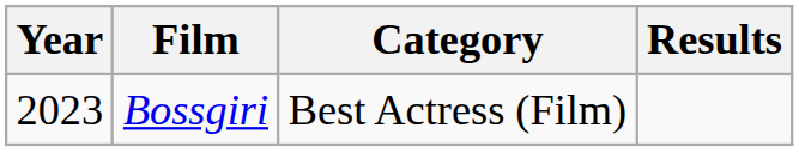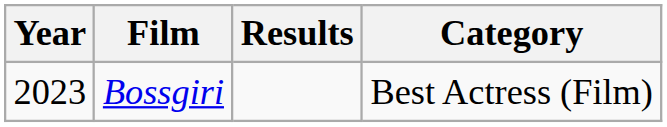columns swapped: Category <-> Results
